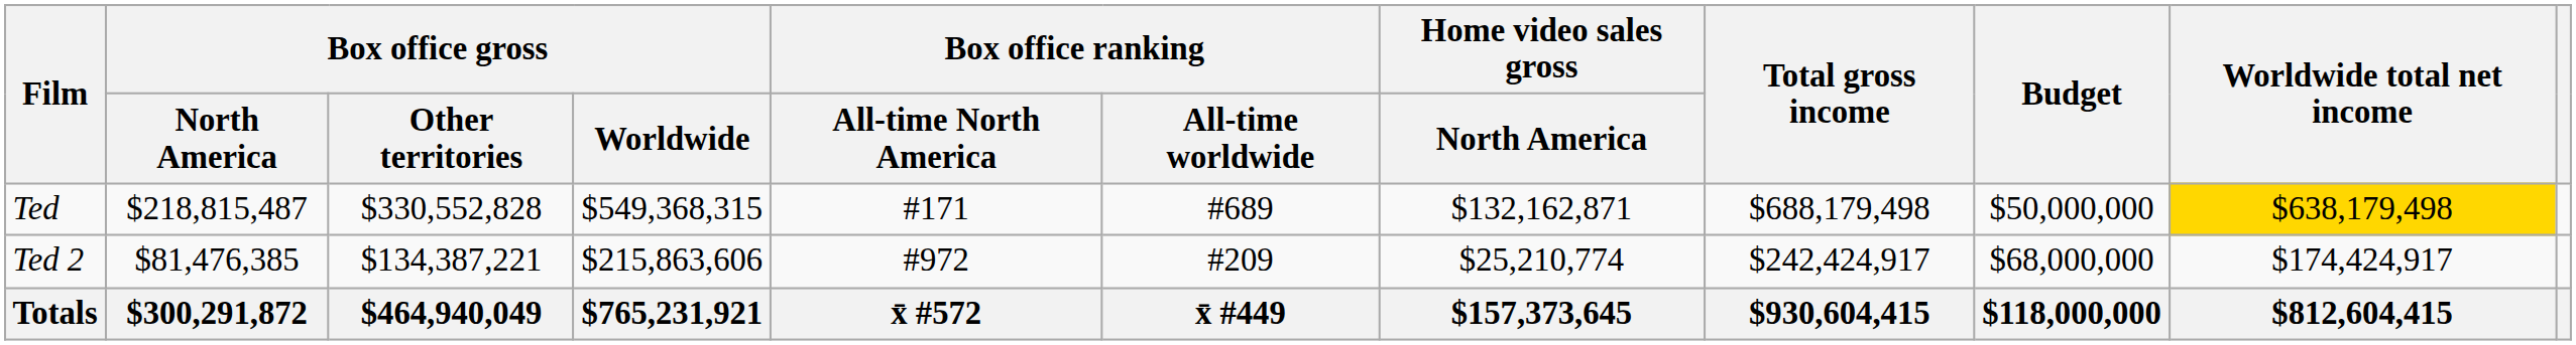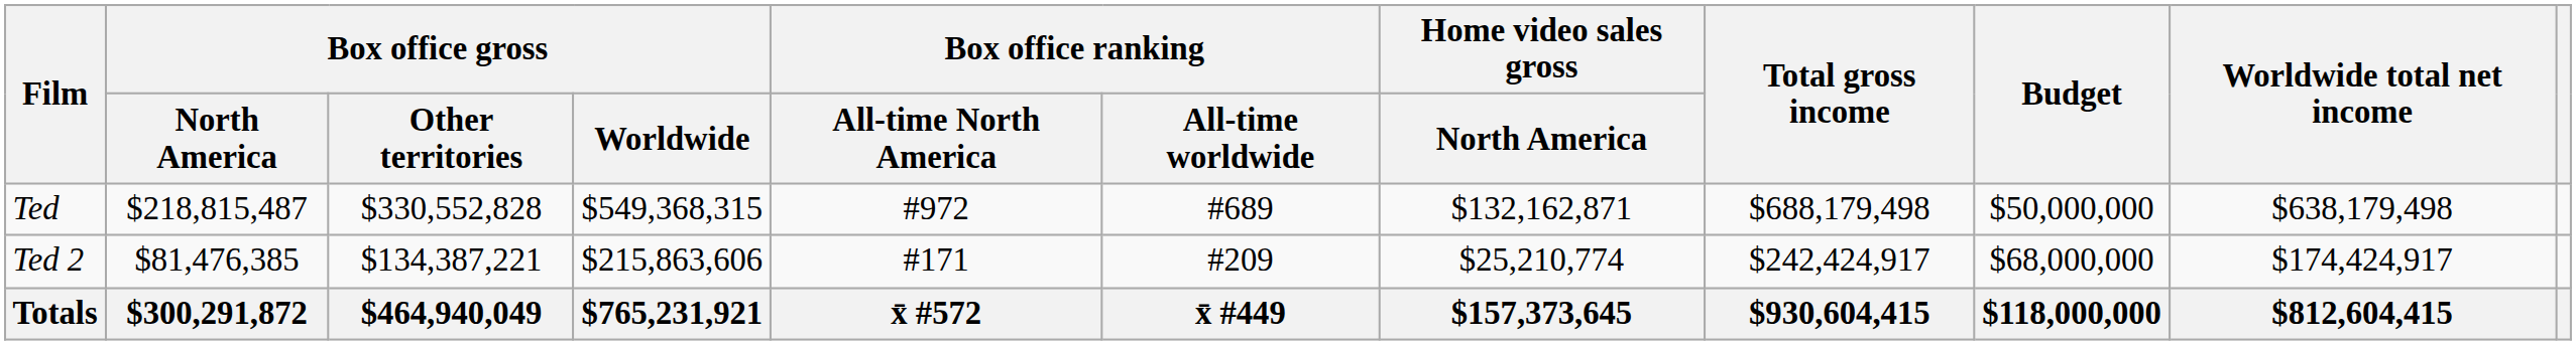Ted | Box office ranking / All-time North America: #171 -> #972
Ted | Worldwide total net income: gold background -> no background
Ted 2 | Box office ranking / All-time North America: #972 -> #171
